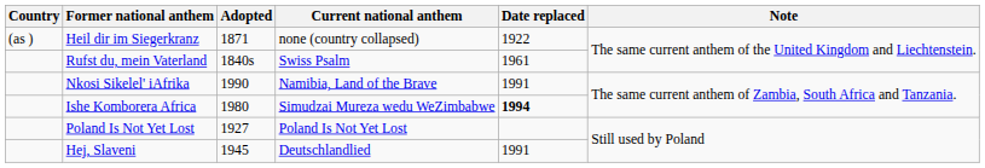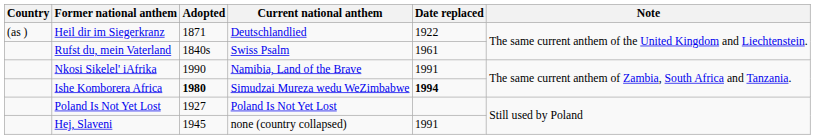Heil dir im Siegerkranz | Current national anthem: none (country collapsed) -> Deutschlandlied
Ishe Komborera Africa | Adopted: normal -> bold
Hej, Slaveni | Current national anthem: Deutschlandlied -> none (country collapsed)
